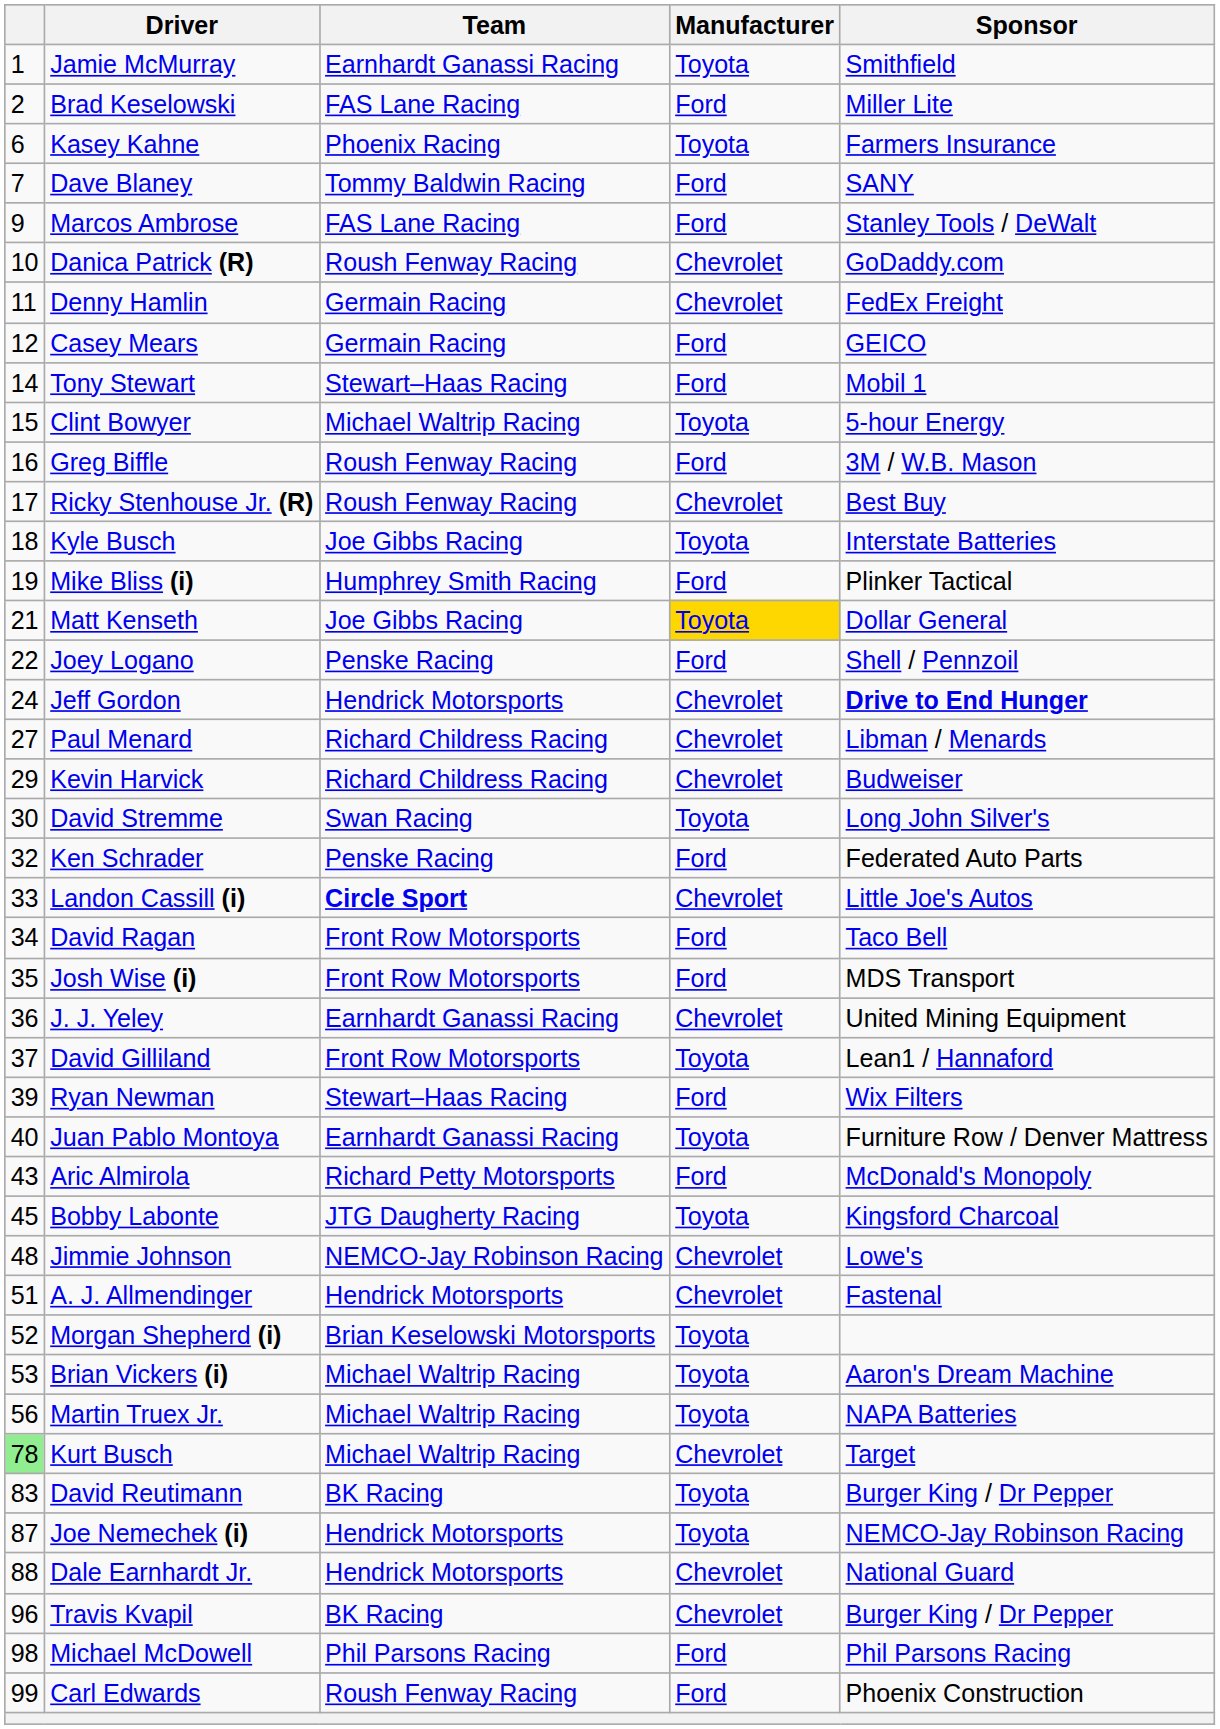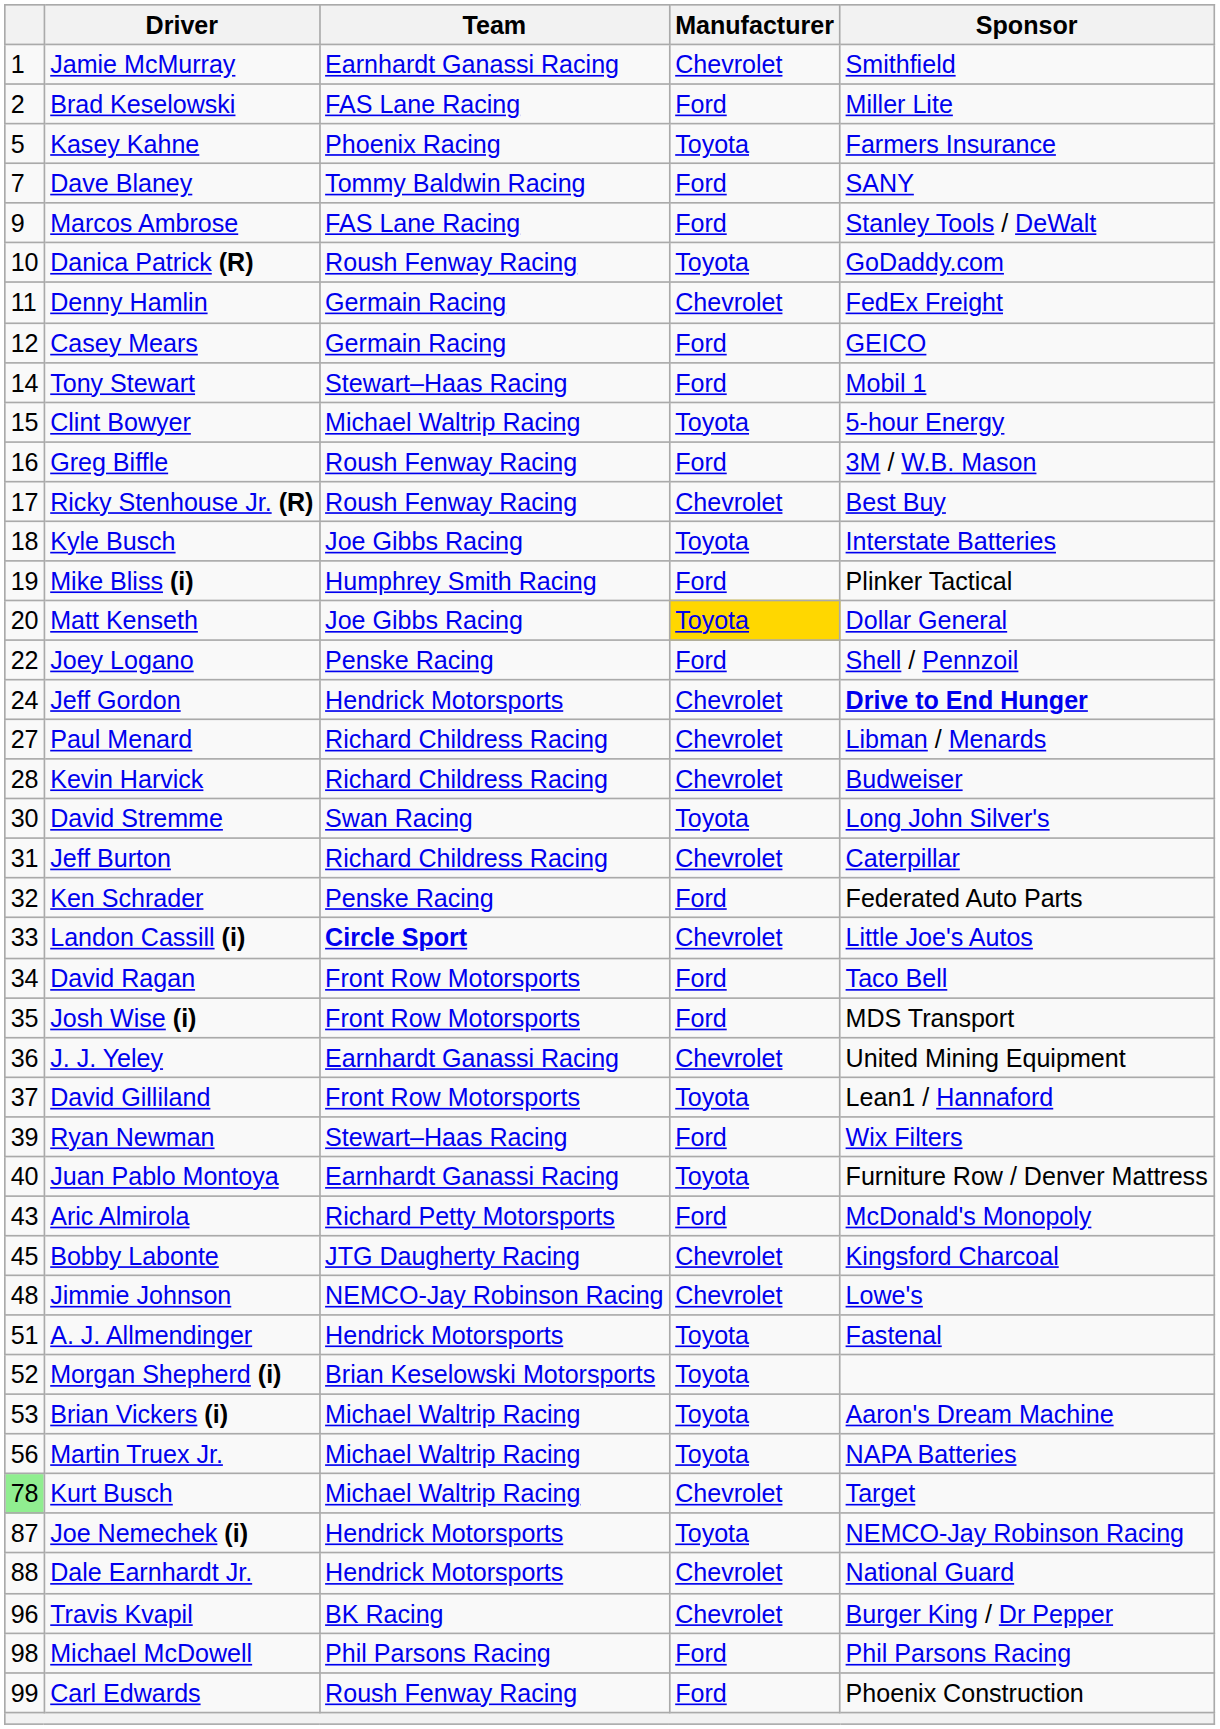Jamie McMurray | Manufacturer: Toyota -> Chevrolet
Kasey Kahne | column 1: 6 -> 5
Danica Patrick (R) | Manufacturer: Chevrolet -> Toyota
Matt Kenseth | column 1: 21 -> 20
Kevin Harvick | column 1: 29 -> 28
+ row: 31 | Jeff Burton | Richard Childress Racing | Chevrolet | Caterpillar
Bobby Labonte | Manufacturer: Toyota -> Chevrolet
A. J. Allmendinger | Manufacturer: Chevrolet -> Toyota
- row: 83 | David Reutimann | BK Racing | Toyota | Burger King / Dr Pepper
